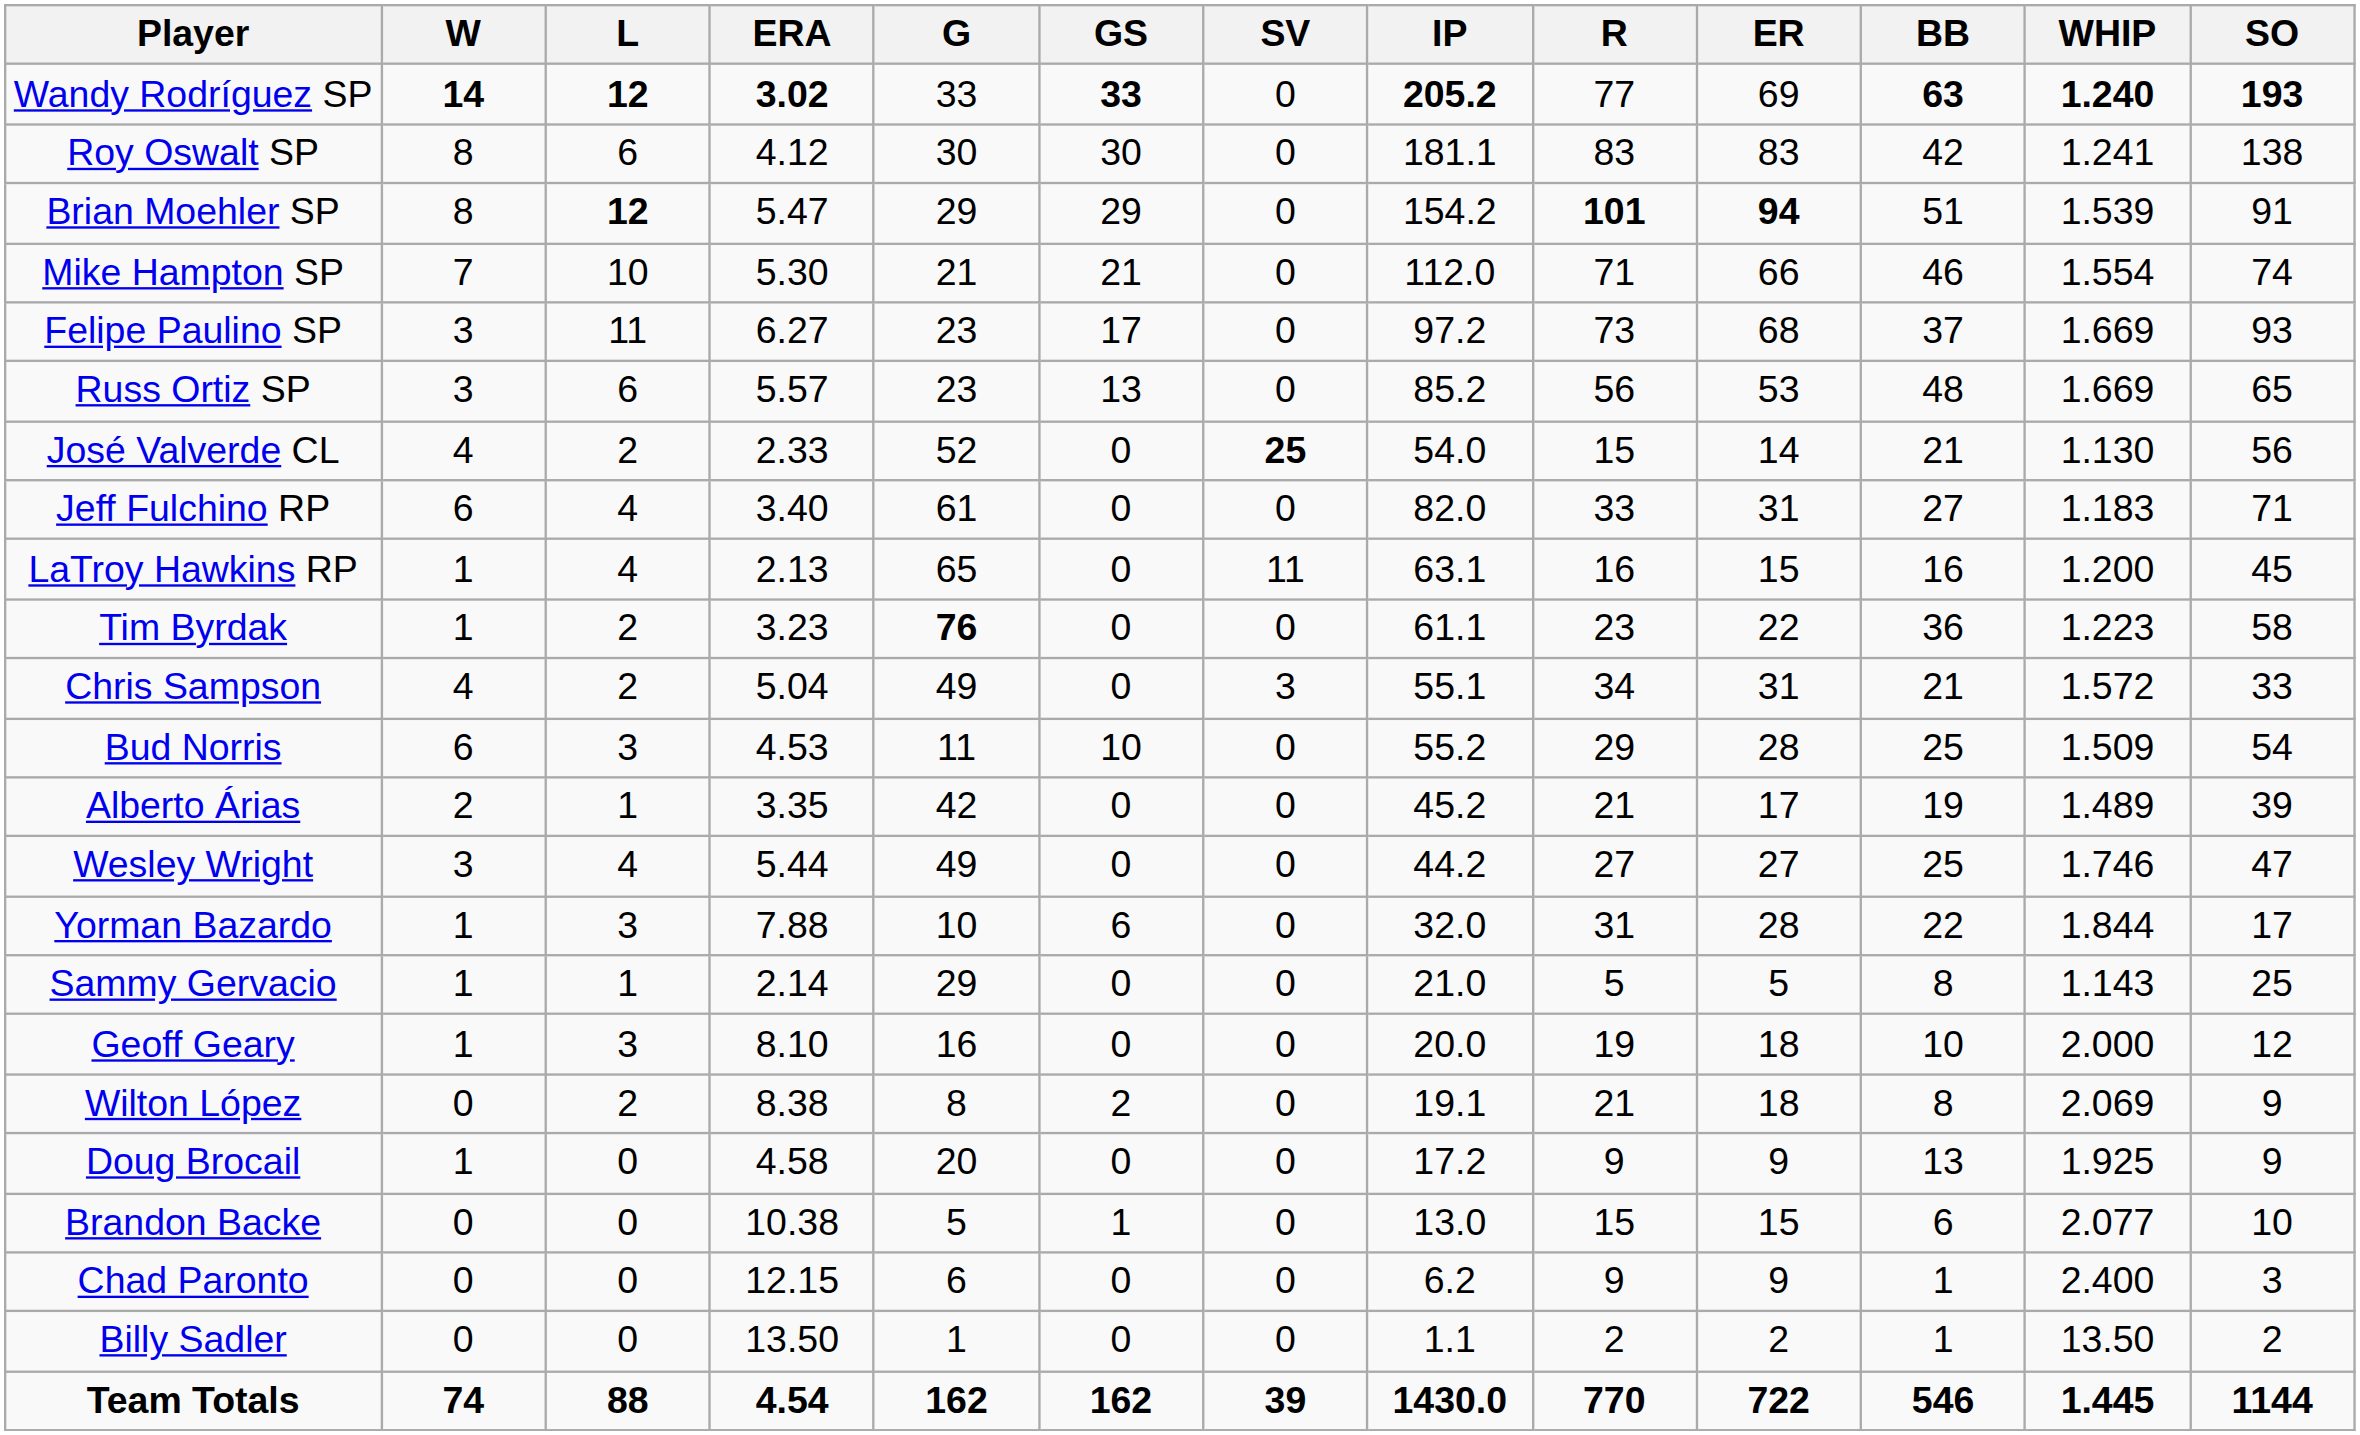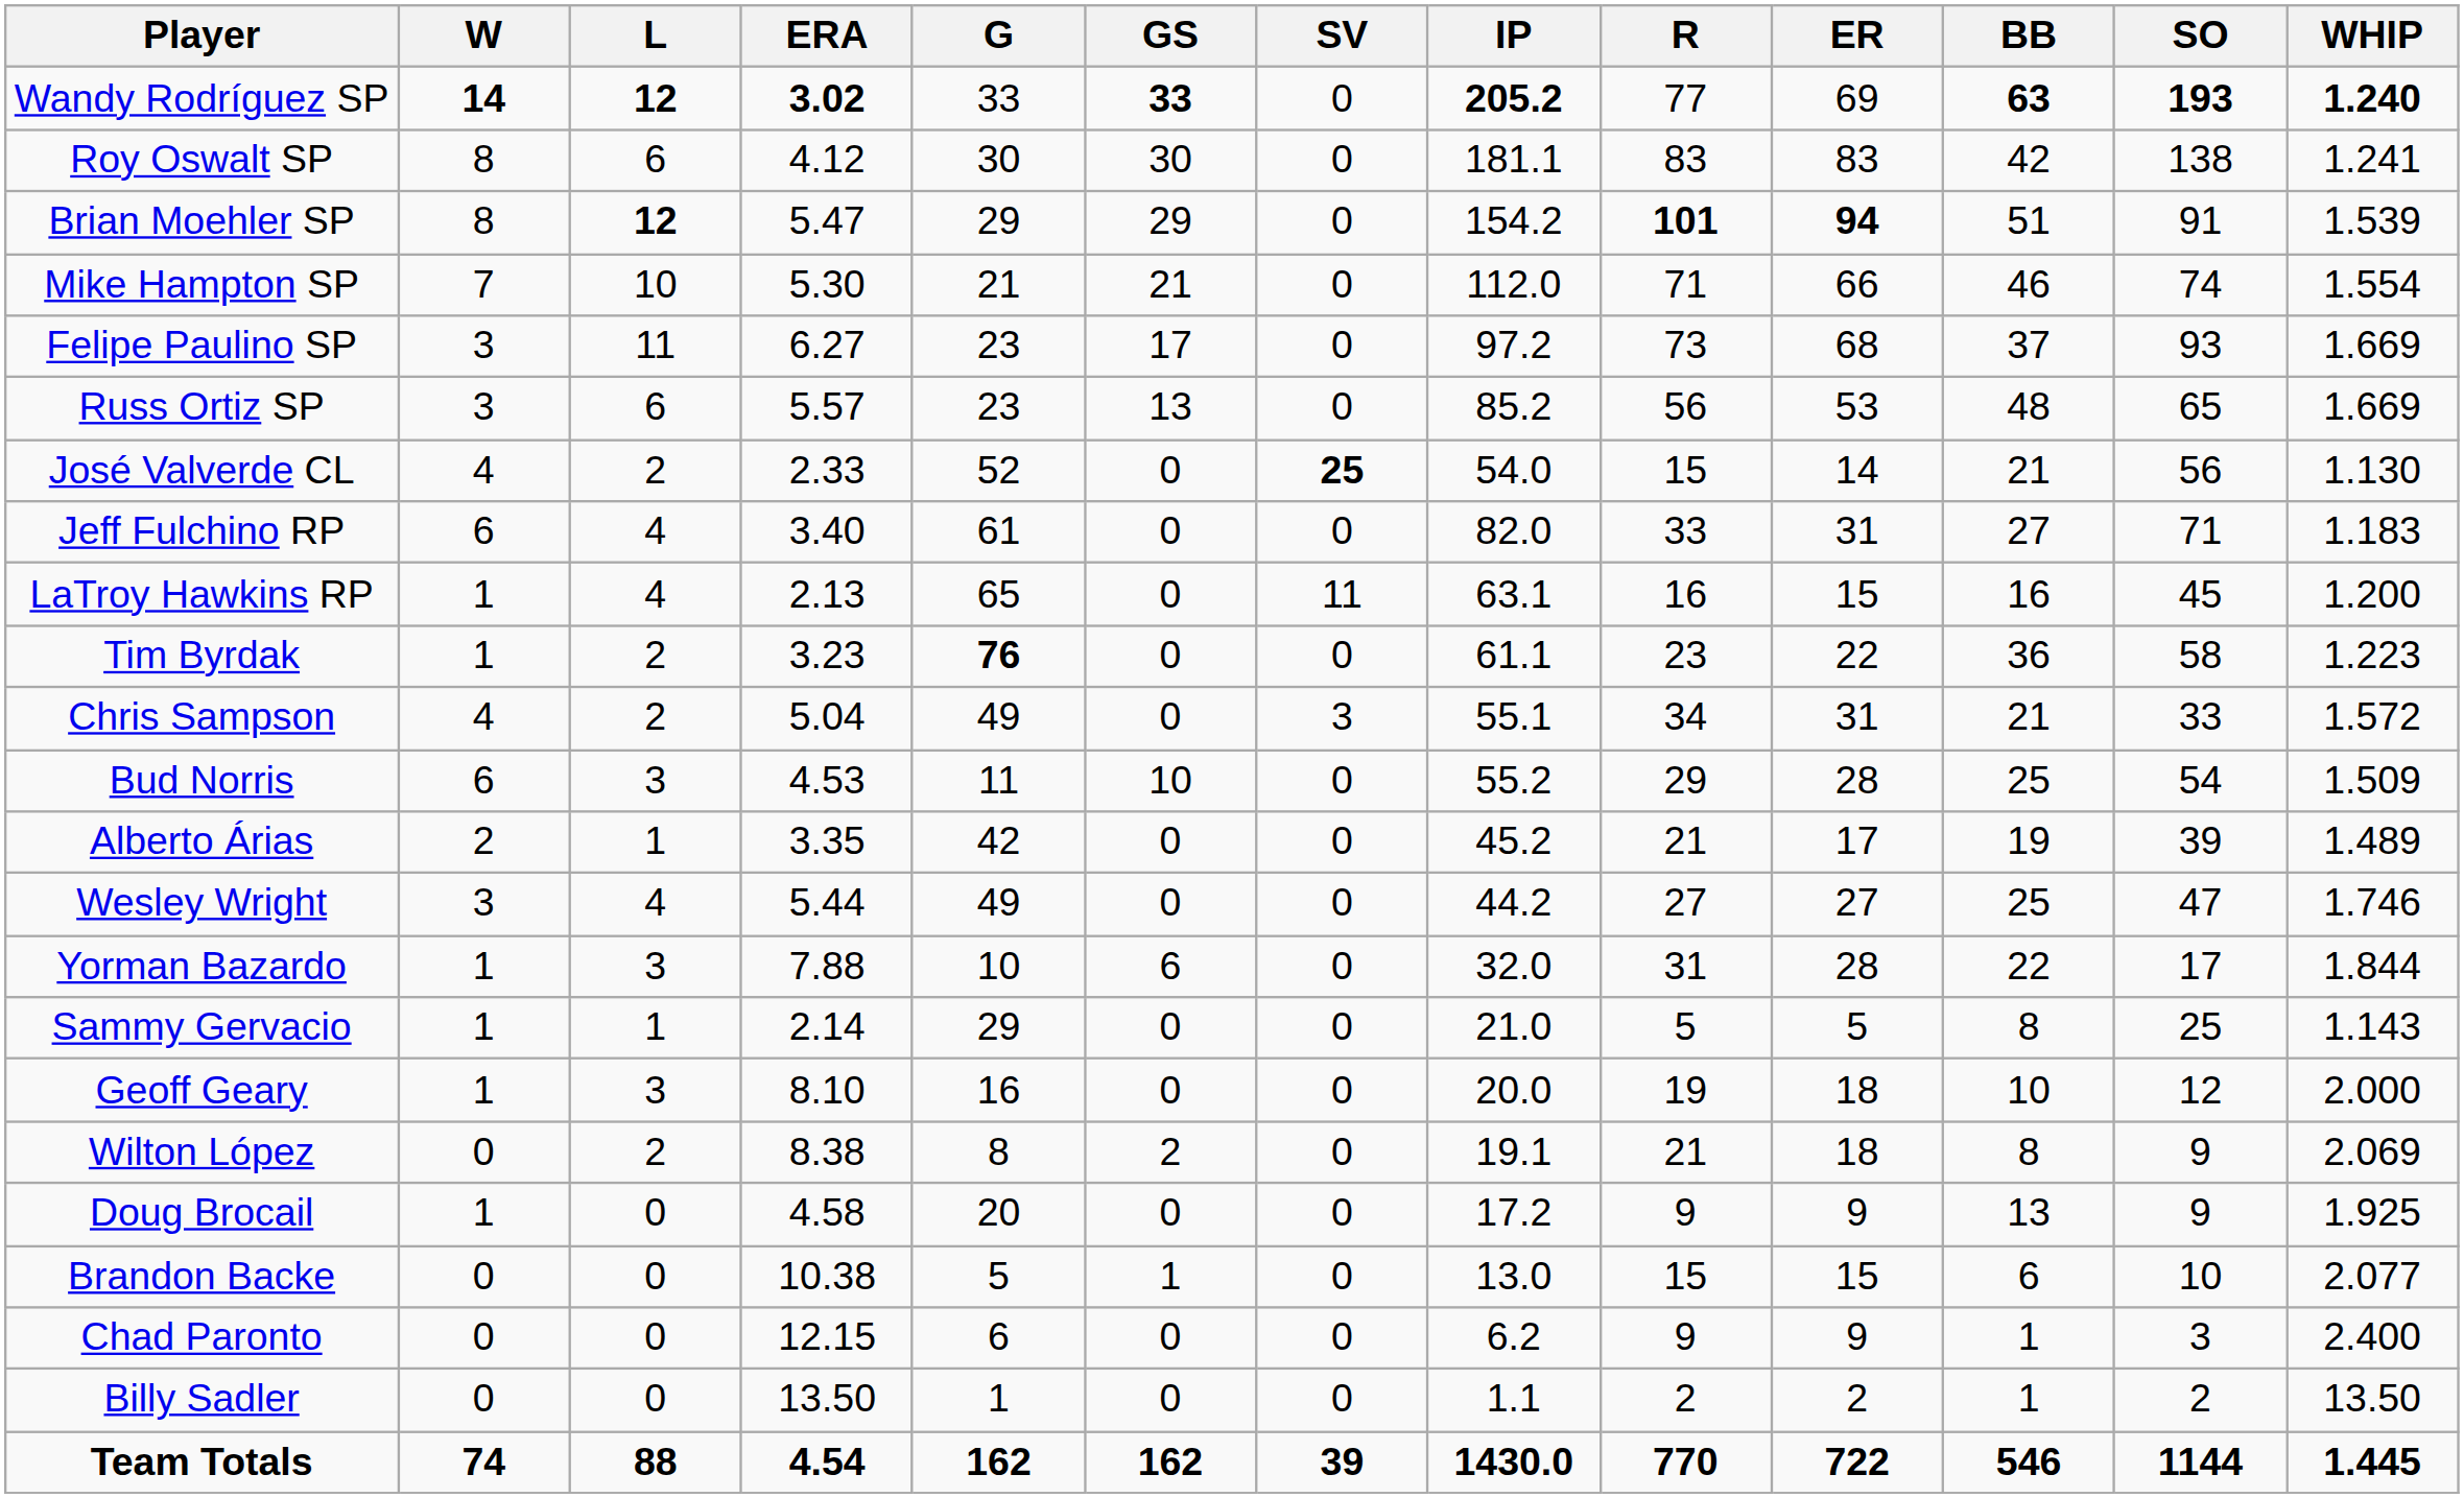columns swapped: SO <-> WHIP
